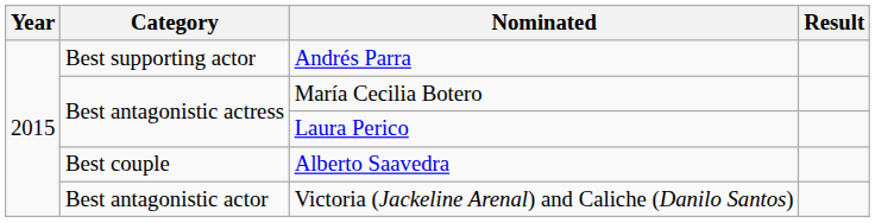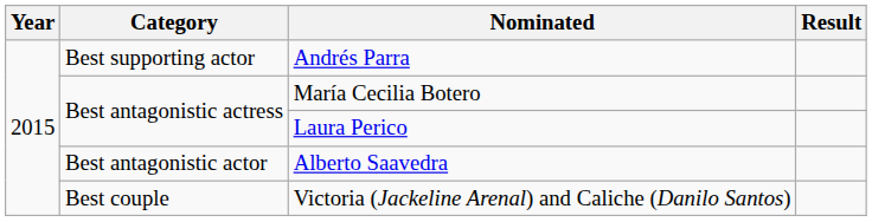Alberto Saavedra | Category: Best couple -> Best antagonistic actor
Victoria (Jackeline Arenal) and Caliche (Danilo Santos) | Category: Best antagonistic actor -> Best couple
